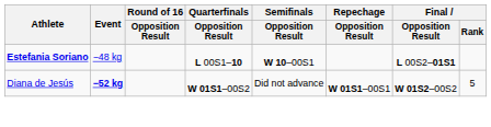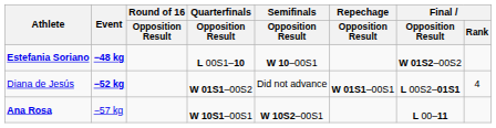Estefania Soriano | Event: normal -> bold
Estefania Soriano | Final / Opposition Result: L 00S2–01S1 -> W 01S2–00S2
Diana de Jesús | Final / Opposition Result: W 01S2–00S2 -> L 00S2–01S1
Diana de Jesús | Final / Rank: 5 -> 4
+ row: Ana Rosa | −57 kg | W 10S1–00S1 | W 10S2–00S1 | L 00–11
